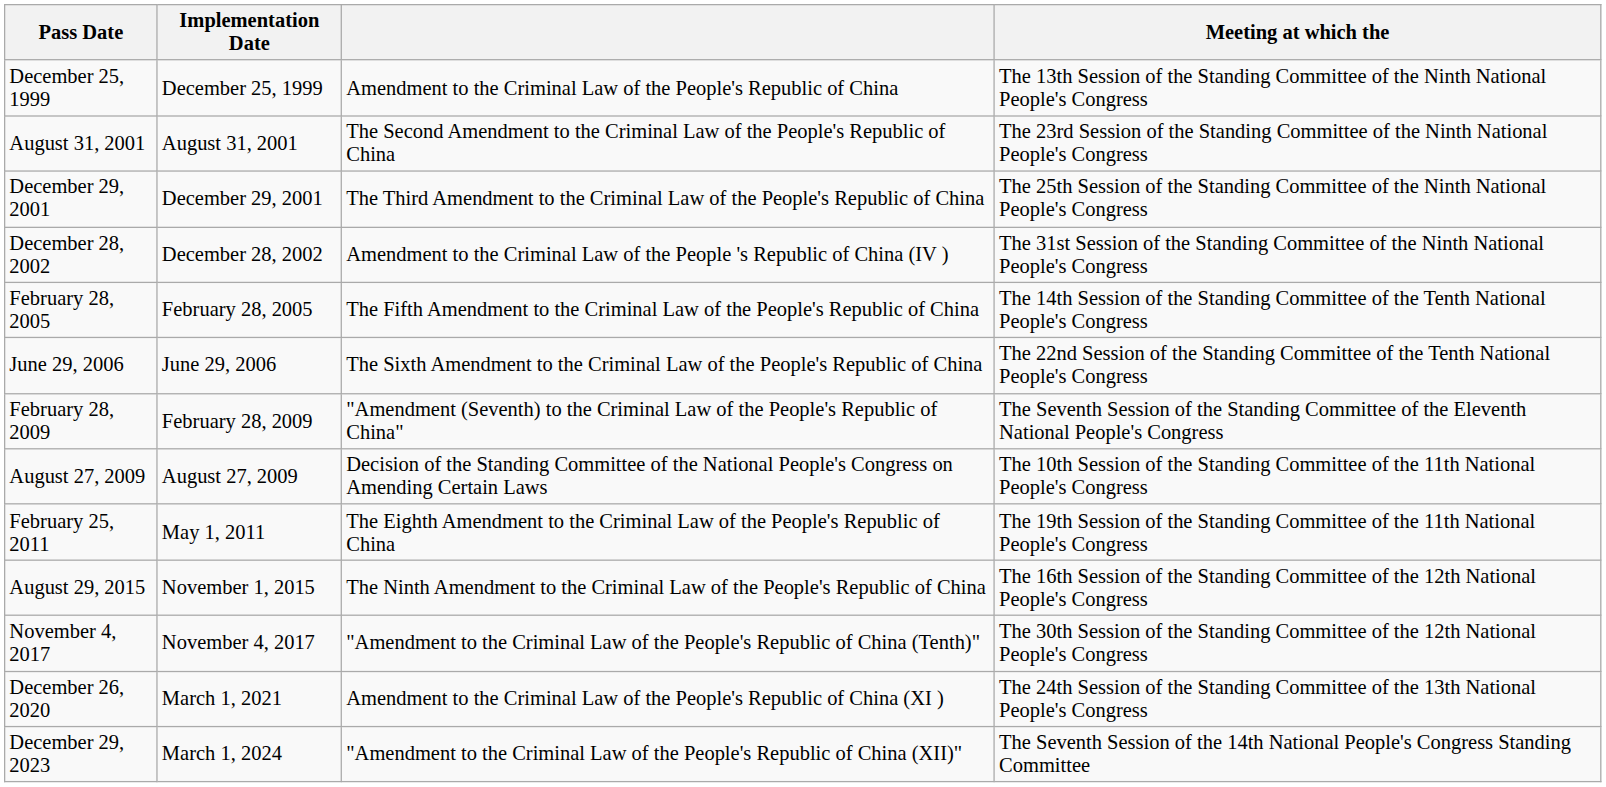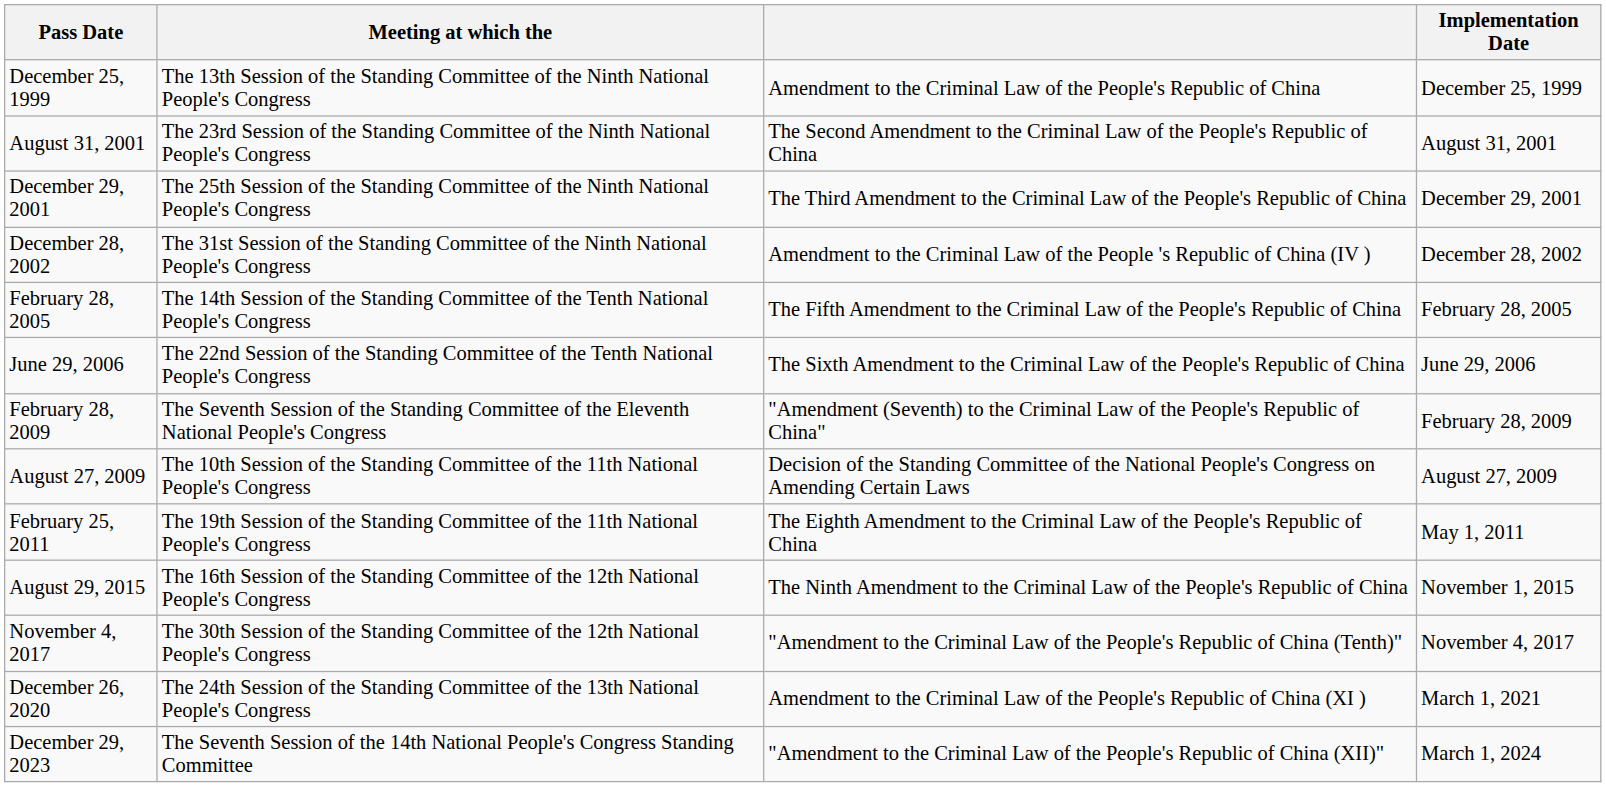columns swapped: Implementation Date <-> Meeting at which the
